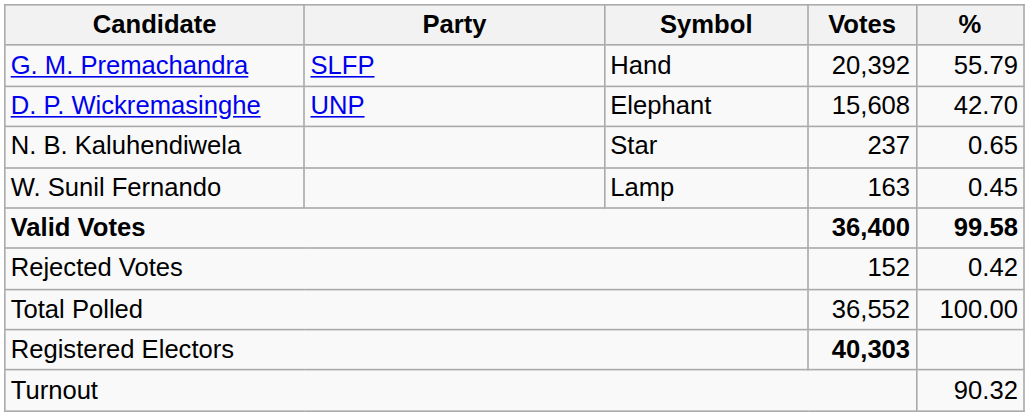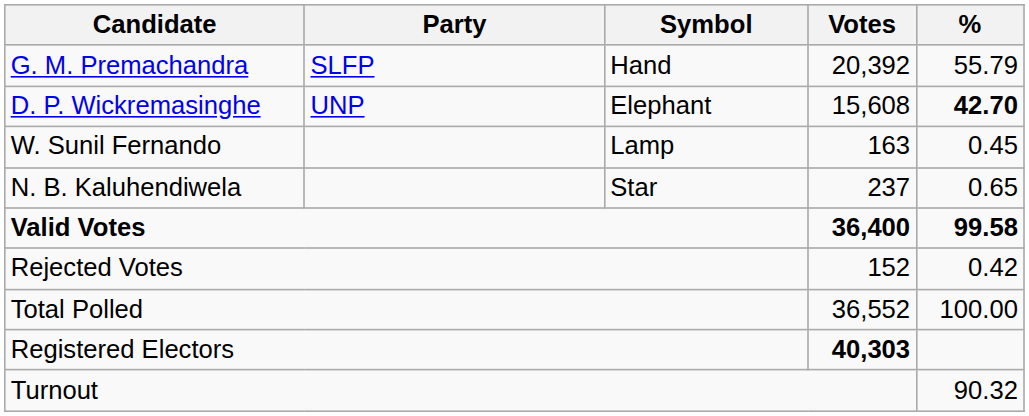D. P. Wickremasinghe | %: normal -> bold
rows swapped: N. B. Kaluhendiwela <-> W. Sunil Fernando
